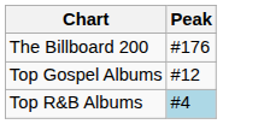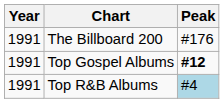+ column: Year | 1991 | 1991 | 1991
Top Gospel Albums | Peak: normal -> bold
